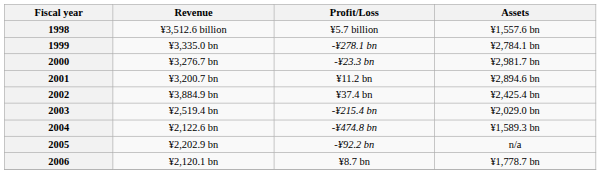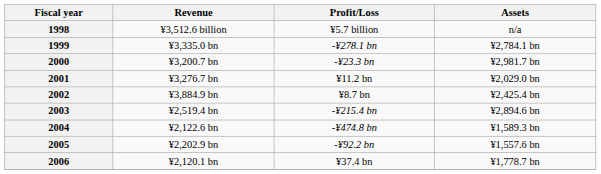1998 | Assets: ¥1,557.6 bn -> n/a
2000 | Revenue: ¥3,276.7 bn -> ¥3,200.7 bn
2001 | Revenue: ¥3,200.7 bn -> ¥3,276.7 bn
2001 | Assets: ¥2,894.6 bn -> ¥2,029.0 bn
2002 | Profit/Loss: ¥37.4 bn -> ¥8.7 bn
2003 | Assets: ¥2,029.0 bn -> ¥2,894.6 bn
2005 | Assets: n/a -> ¥1,557.6 bn
2006 | Profit/Loss: ¥8.7 bn -> ¥37.4 bn
